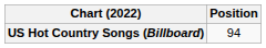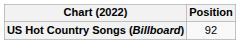US Hot Country Songs (Billboard) | Position: 94 -> 92
